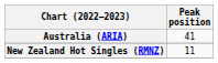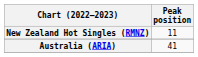rows swapped: Australia (ARIA) <-> New Zealand Hot Singles (RMNZ)
